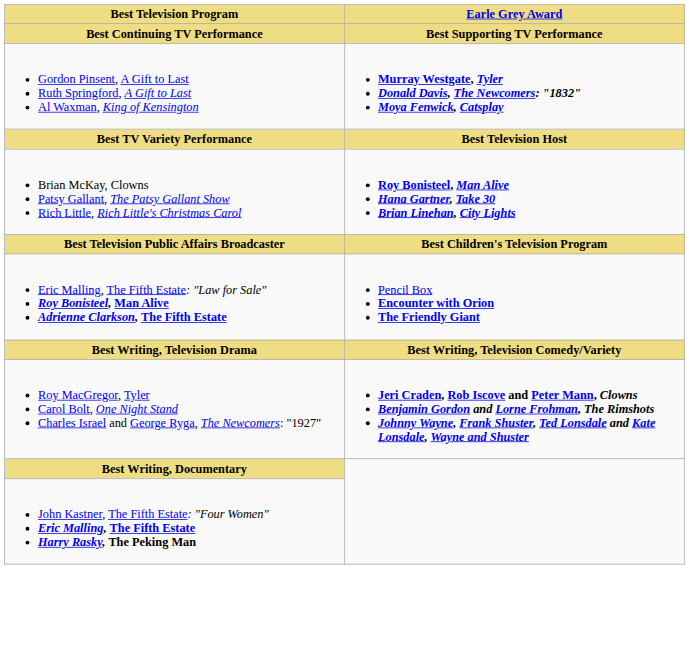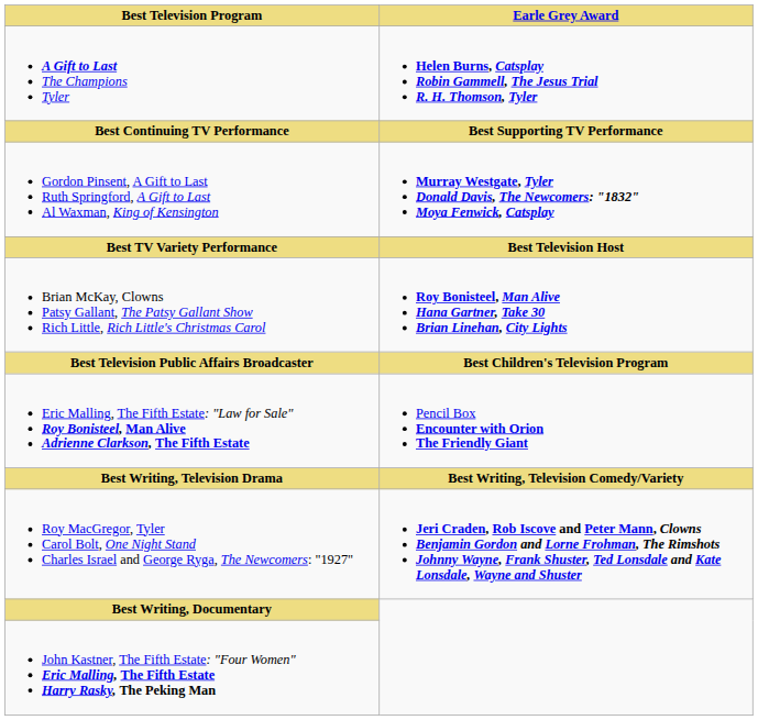+ row: A Gift to Last The Champions Tyler | Helen Burns, Catsplay Robin Gammell, The Jesus Trial R. H. Thomson, Tyler
